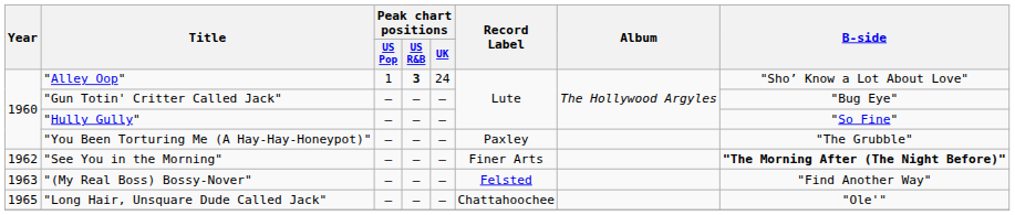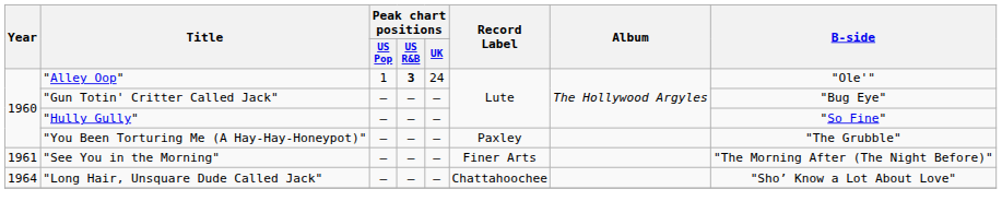"Alley Oop" | B-side: "Sho’ Know a Lot About Love" -> "Ole'"
"See You in the Morning" | Year: 1962 -> 1961
"See You in the Morning" | B-side: bold -> normal
- row: 1963 | "(My Real Boss) Bossy-Nover" | — | — | — | Felsted | "Find Another Way"
"Long Hair, Unsquare Dude Called Jack" | Year: 1965 -> 1964
"Long Hair, Unsquare Dude Called Jack" | B-side: "Ole'" -> "Sho’ Know a Lot About Love"
